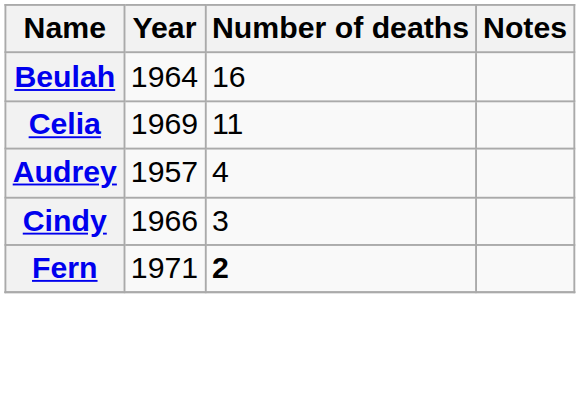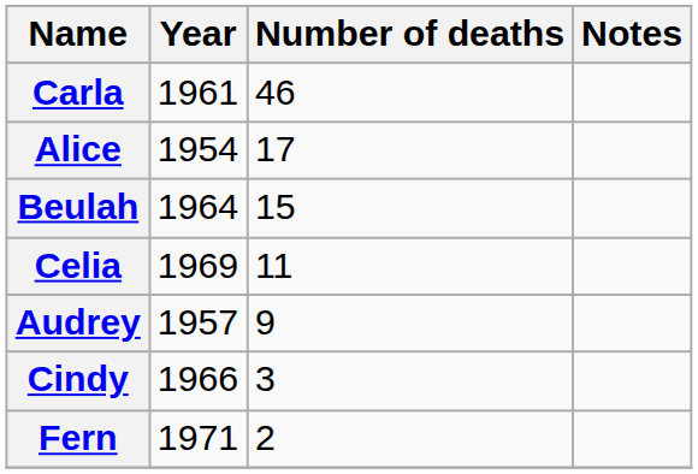+ row: Carla | 1961 | 46
+ row: Alice | 1954 | 17
Beulah | Number of deaths: 16 -> 15
Audrey | Number of deaths: 4 -> 9
Fern | Number of deaths: bold -> normal
